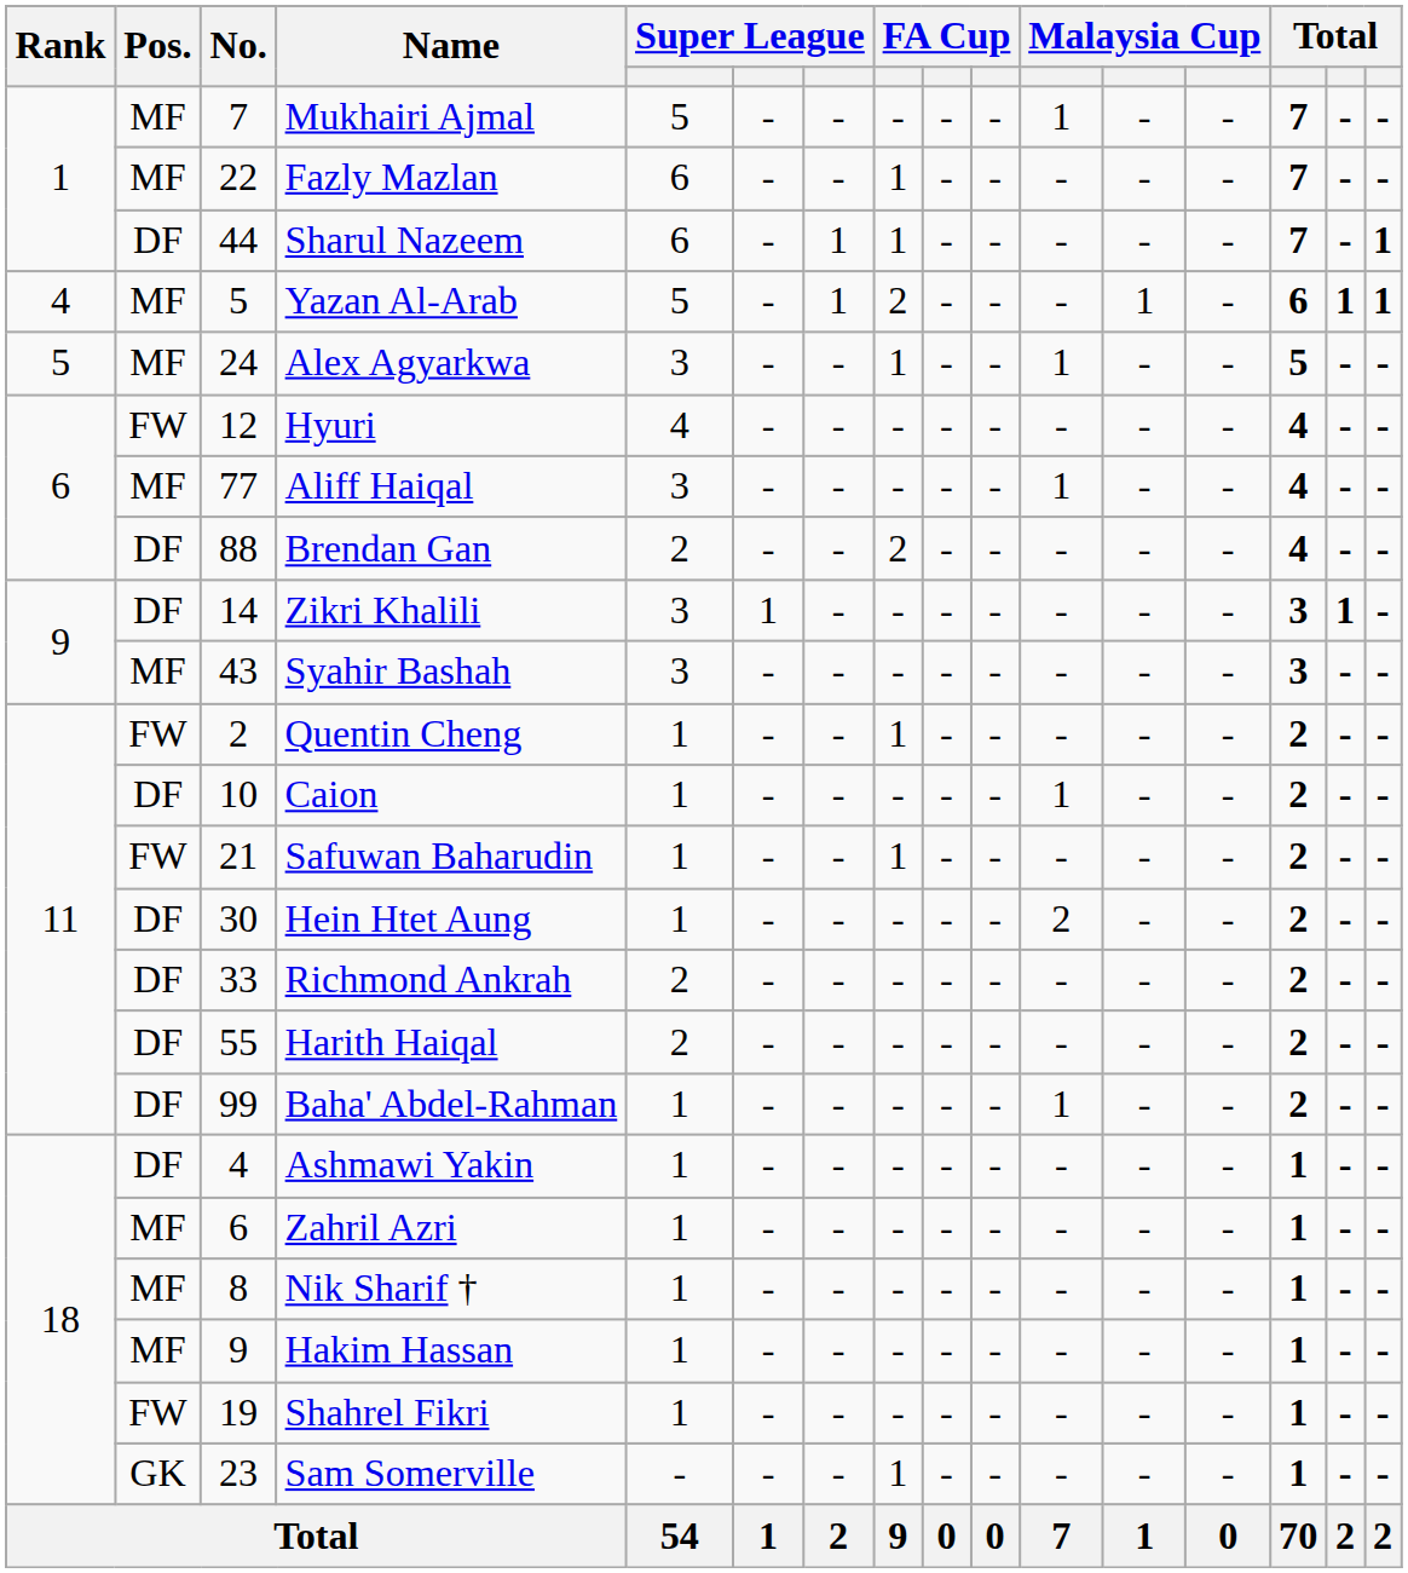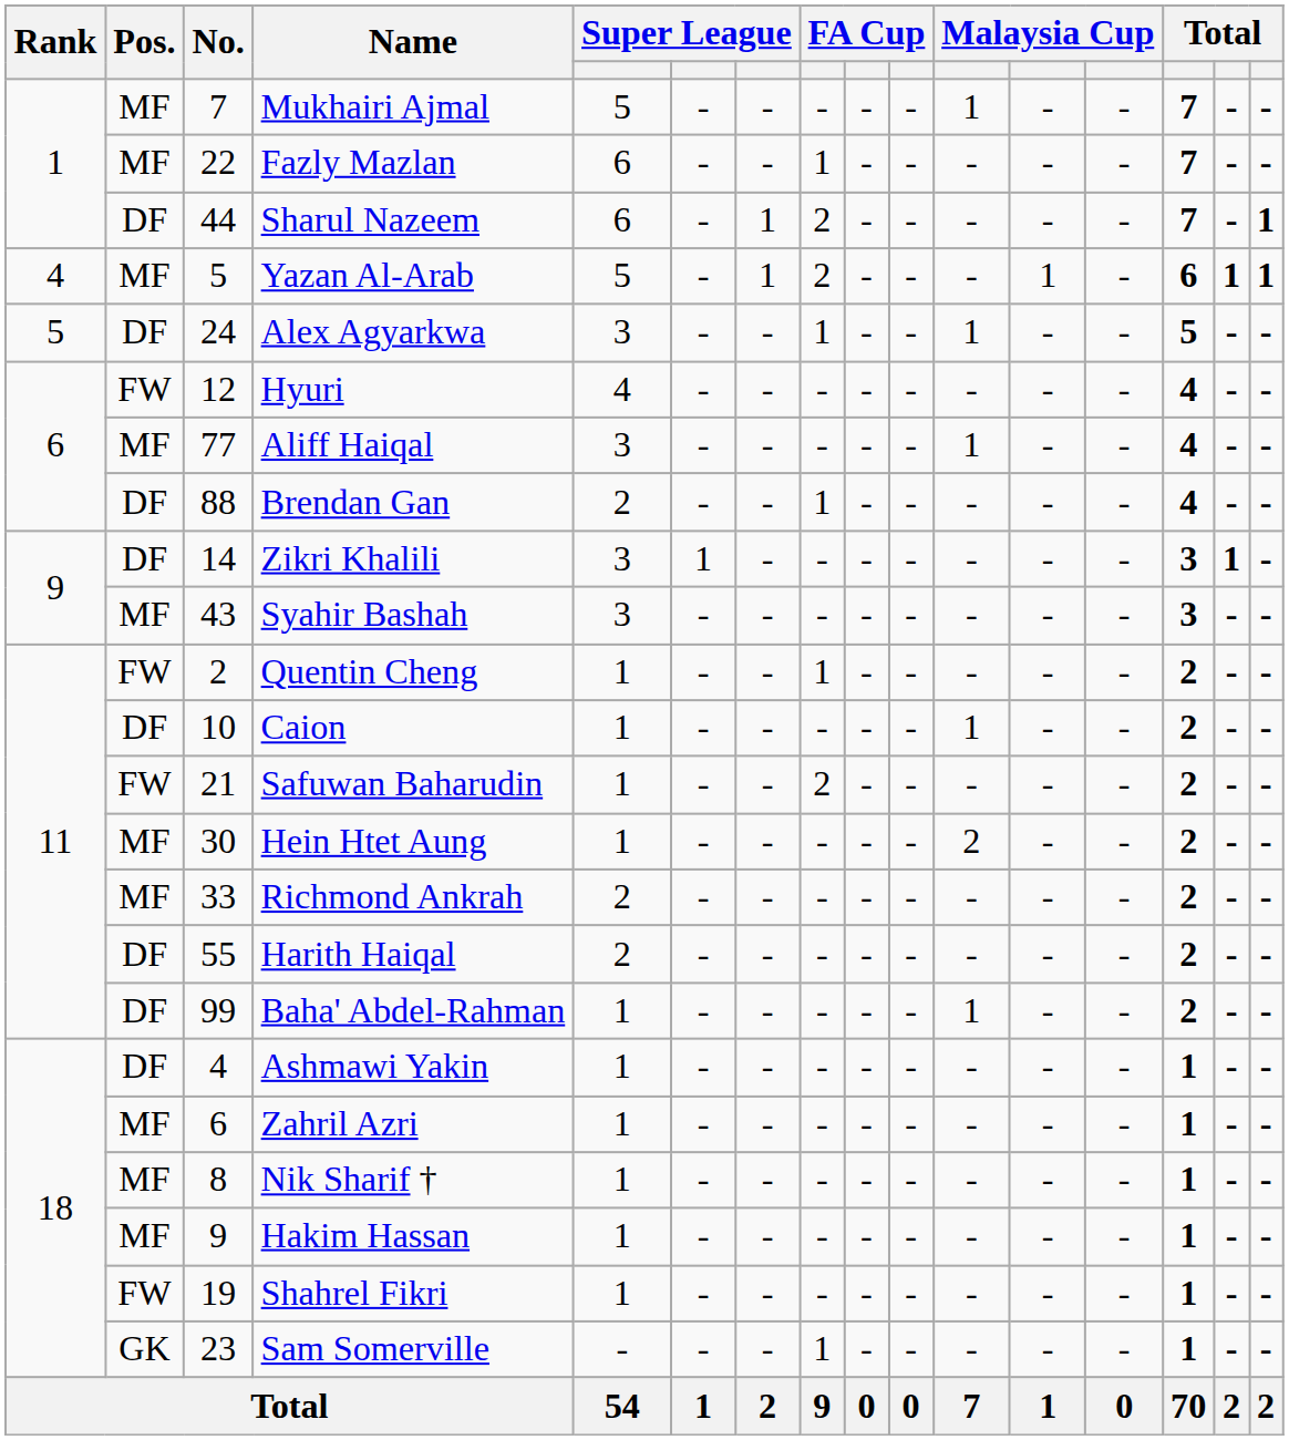Sharul Nazeem | column 8: 1 -> 2
Alex Agyarkwa | Pos.: MF -> DF
Brendan Gan | column 8: 2 -> 1
Safuwan Baharudin | column 8: 1 -> 2
Hein Htet Aung | Pos.: DF -> MF
Richmond Ankrah | Pos.: DF -> MF
